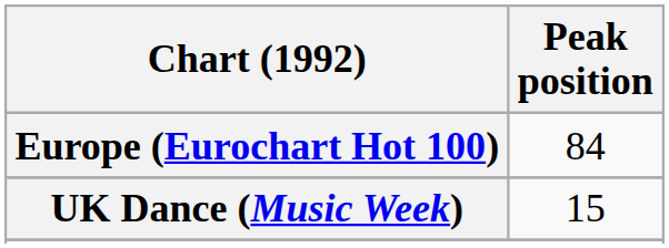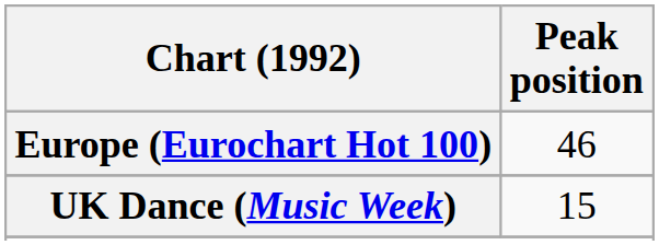Europe (Eurochart Hot 100) | Peak position: 84 -> 46
